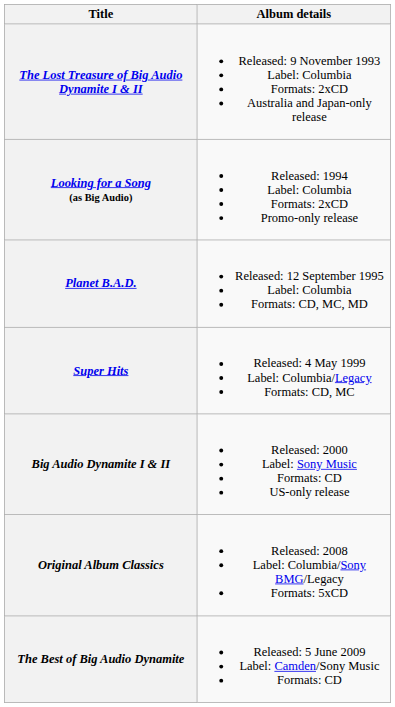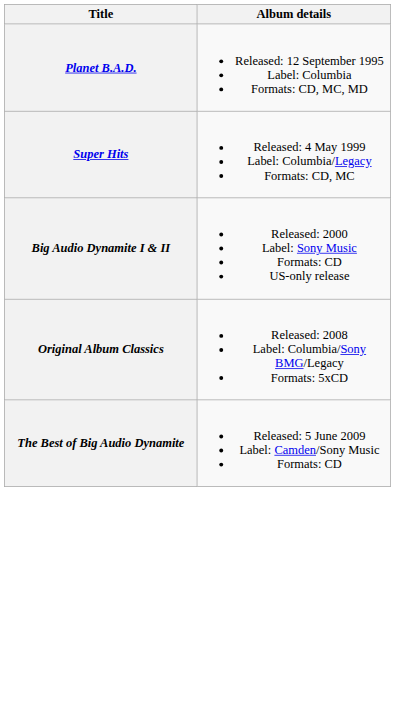- row: The Lost Treasure of Big Audio Dynamite I & II | Released: 9 November 1993 Label: Columbia Formats: 2xCD Australia and Japan-only release
- row: Looking for a Song (as Big Audio) | Released: 1994 Label: Columbia Formats: 2xCD Promo-only release
